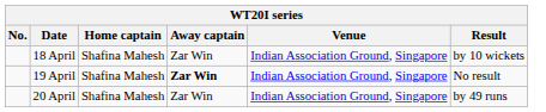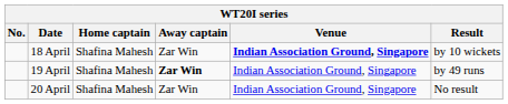18 April | Venue: normal -> bold
19 April | Result: No result -> by 49 runs
20 April | Result: by 49 runs -> No result
